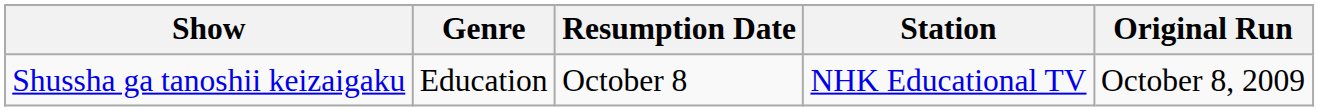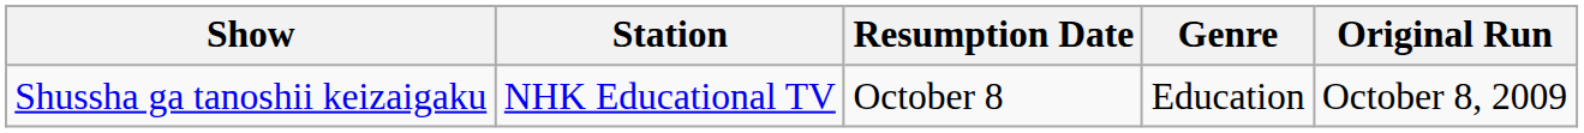columns swapped: Station <-> Genre
